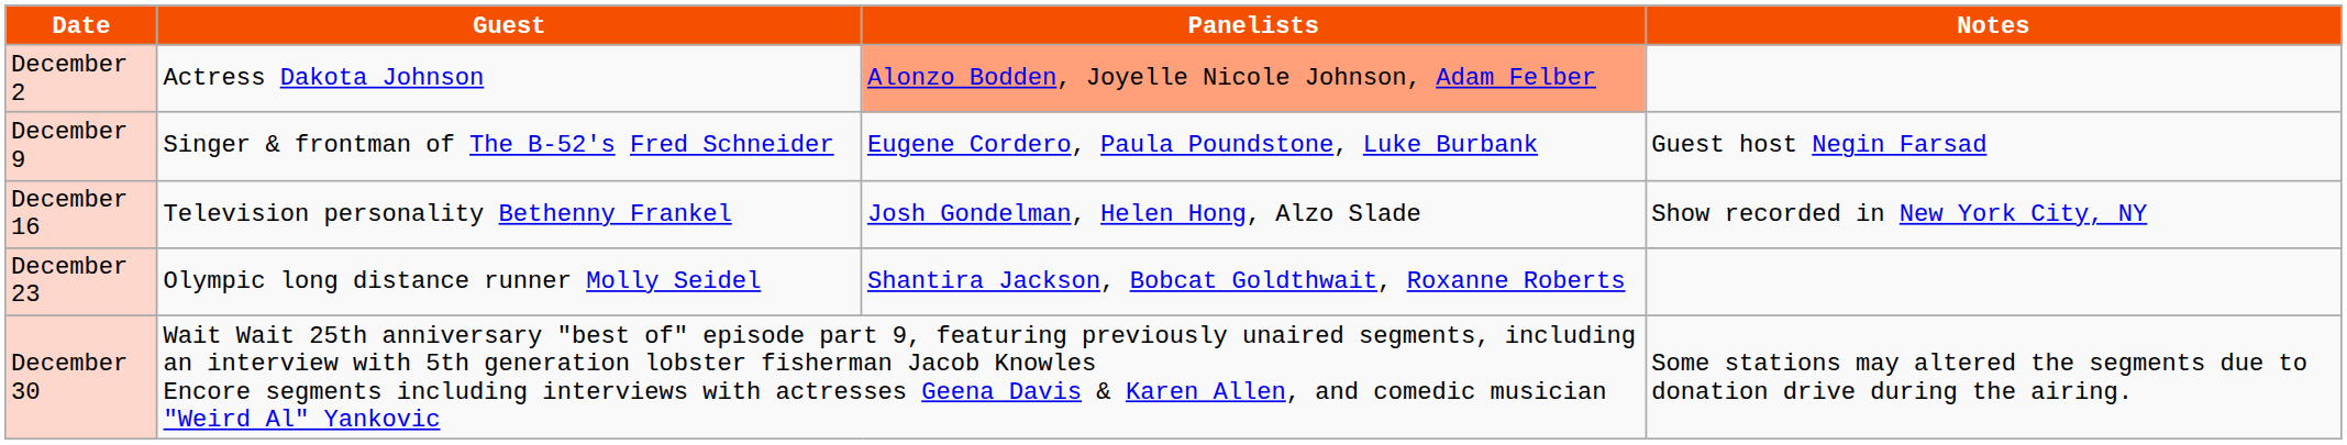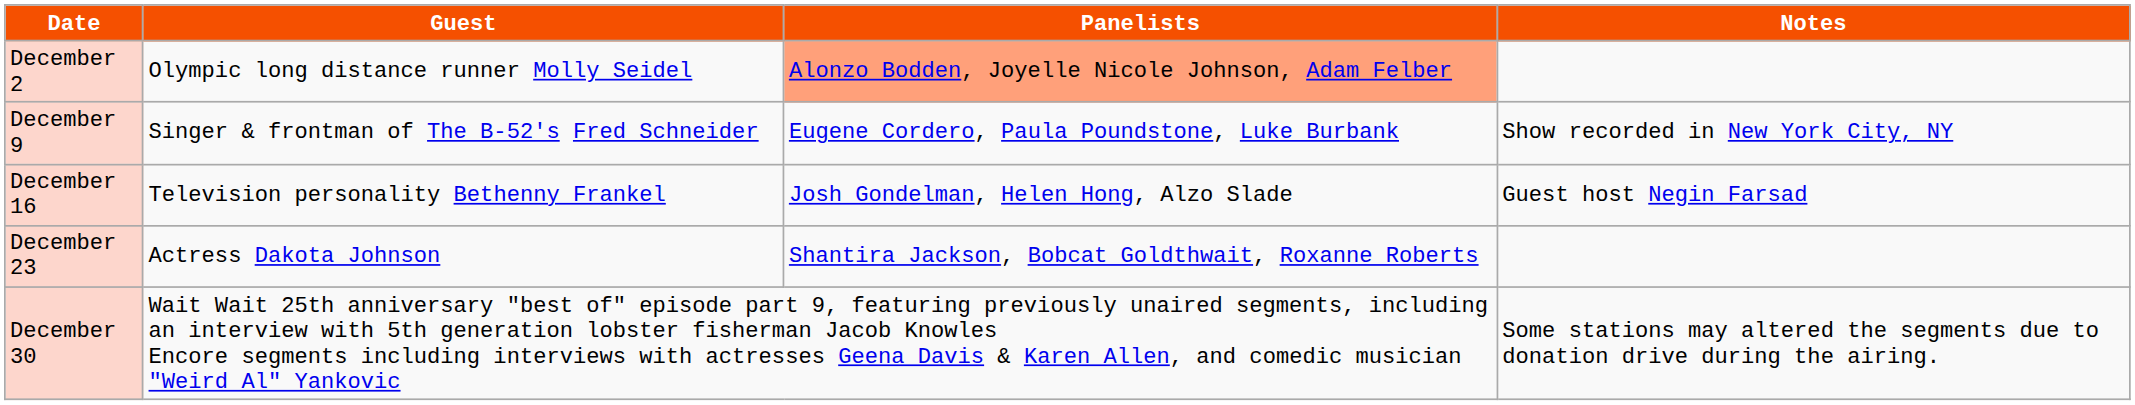December 2 | Guest: Actress Dakota Johnson -> Olympic long distance runner Molly Seidel
December 9 | Notes: Guest host Negin Farsad -> Show recorded in New York City, NY
December 16 | Notes: Show recorded in New York City, NY -> Guest host Negin Farsad
December 23 | Guest: Olympic long distance runner Molly Seidel -> Actress Dakota Johnson
